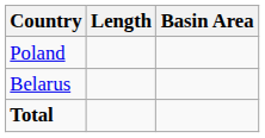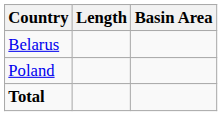rows swapped: Belarus <-> Poland
